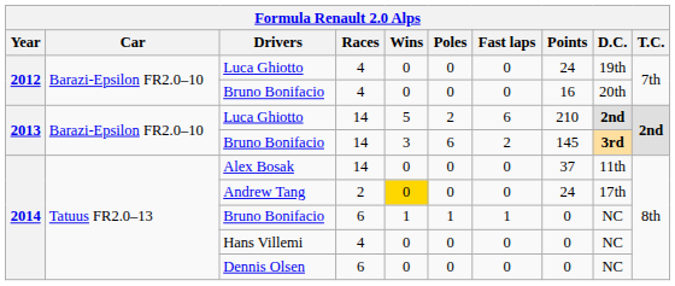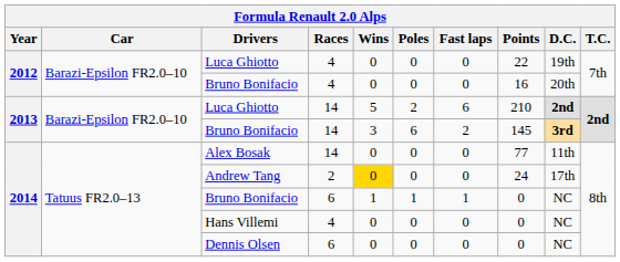Luca Ghiotto / 4 | Points: 24 -> 22
Alex Bosak | Points: 37 -> 77
